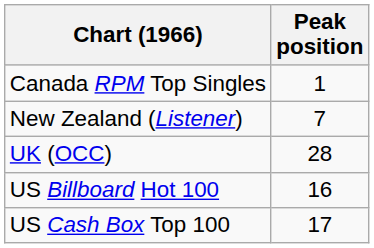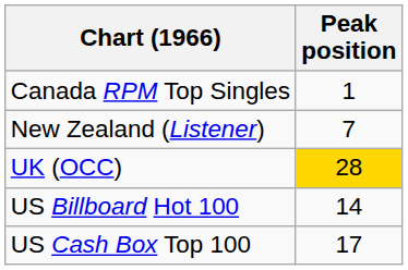UK (OCC) | Peak position: no background -> gold background
US Billboard Hot 100 | Peak position: 16 -> 14
